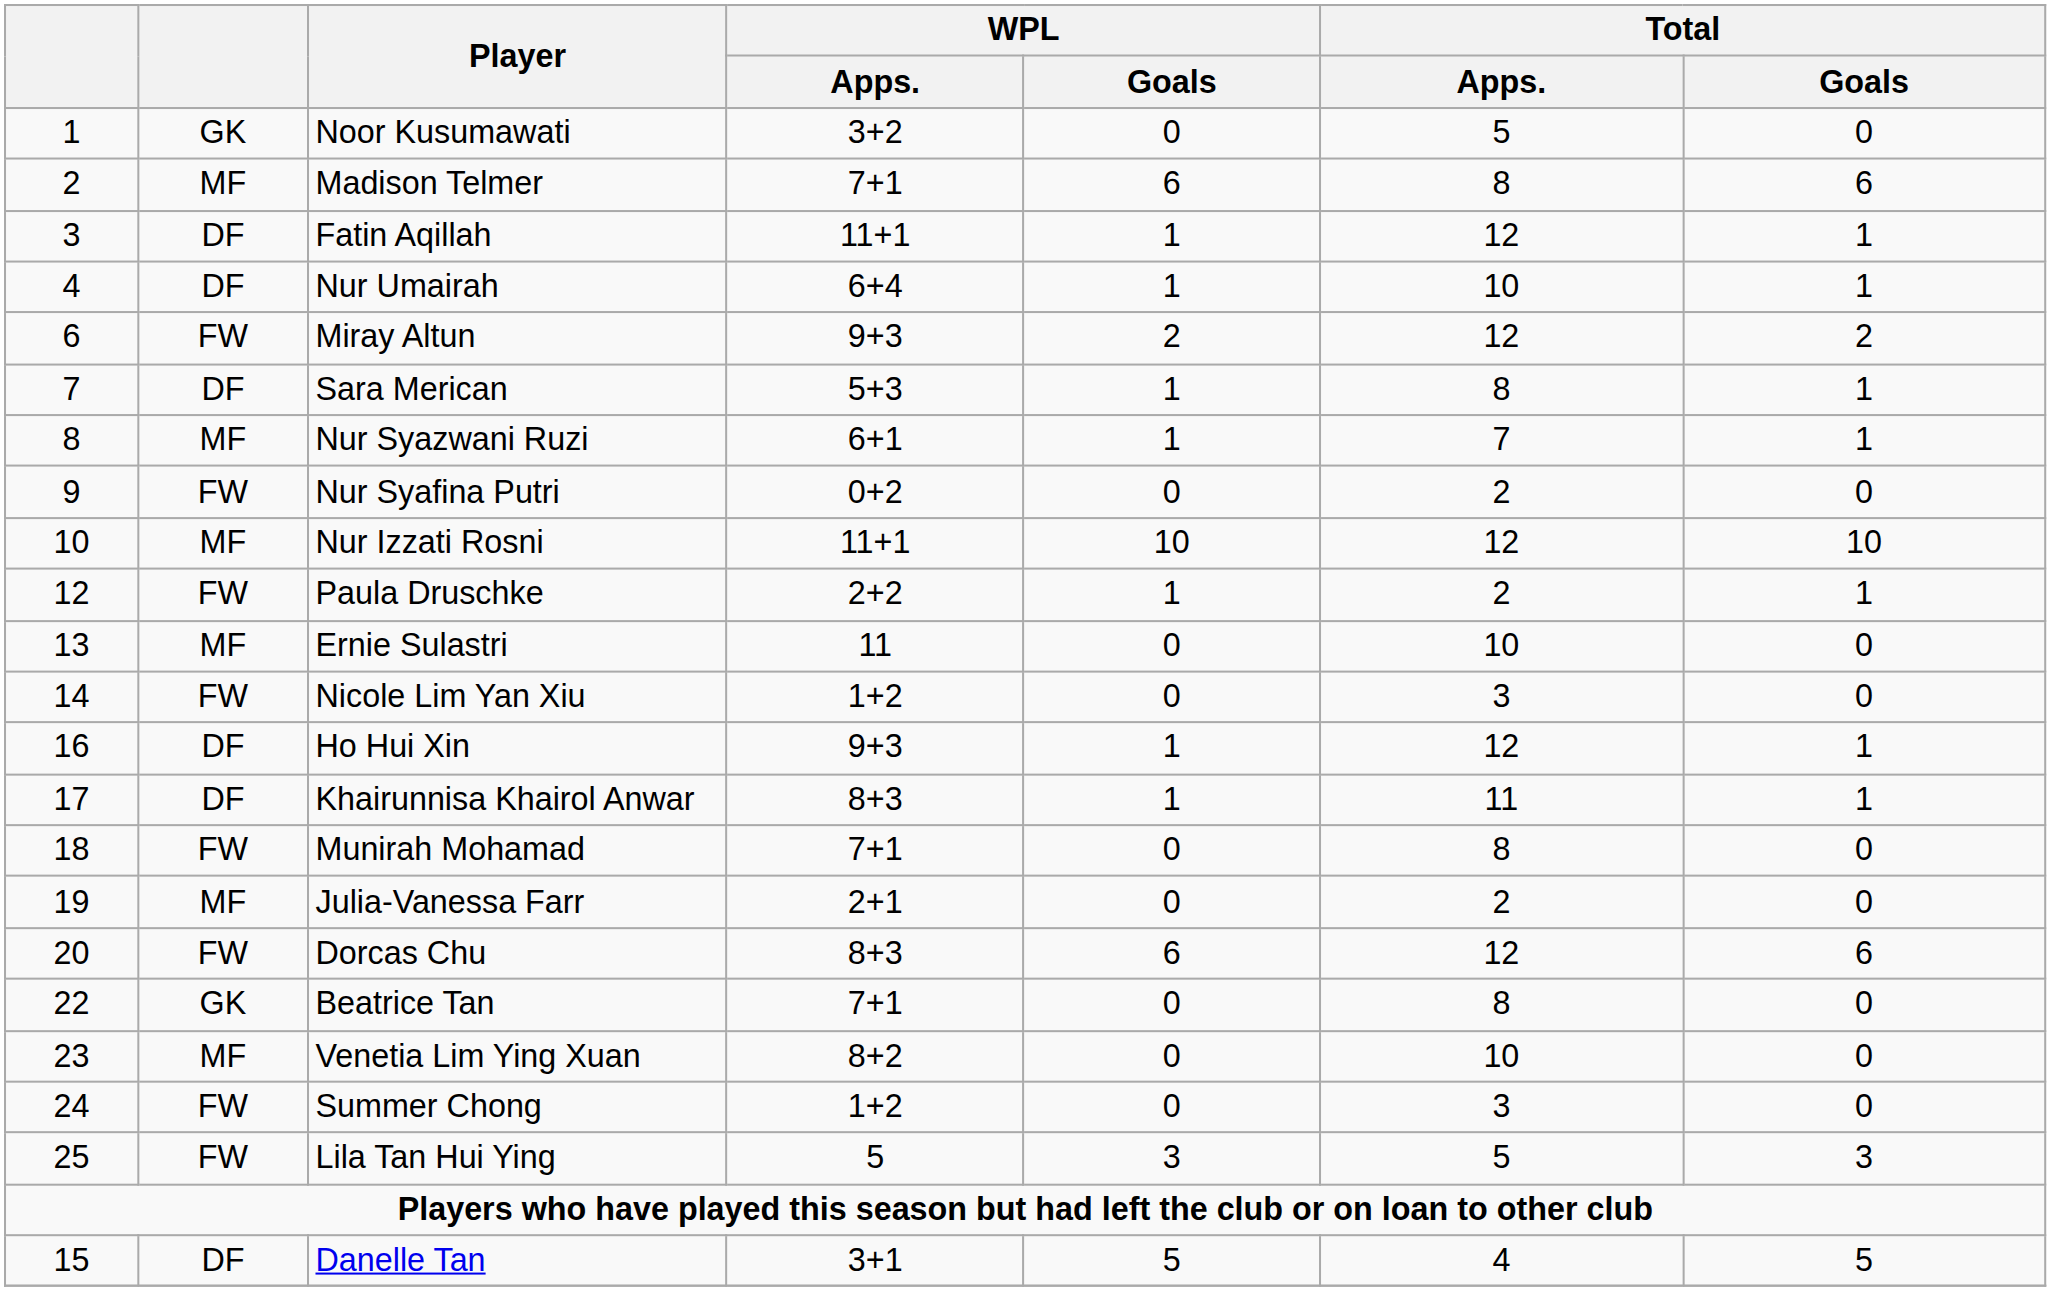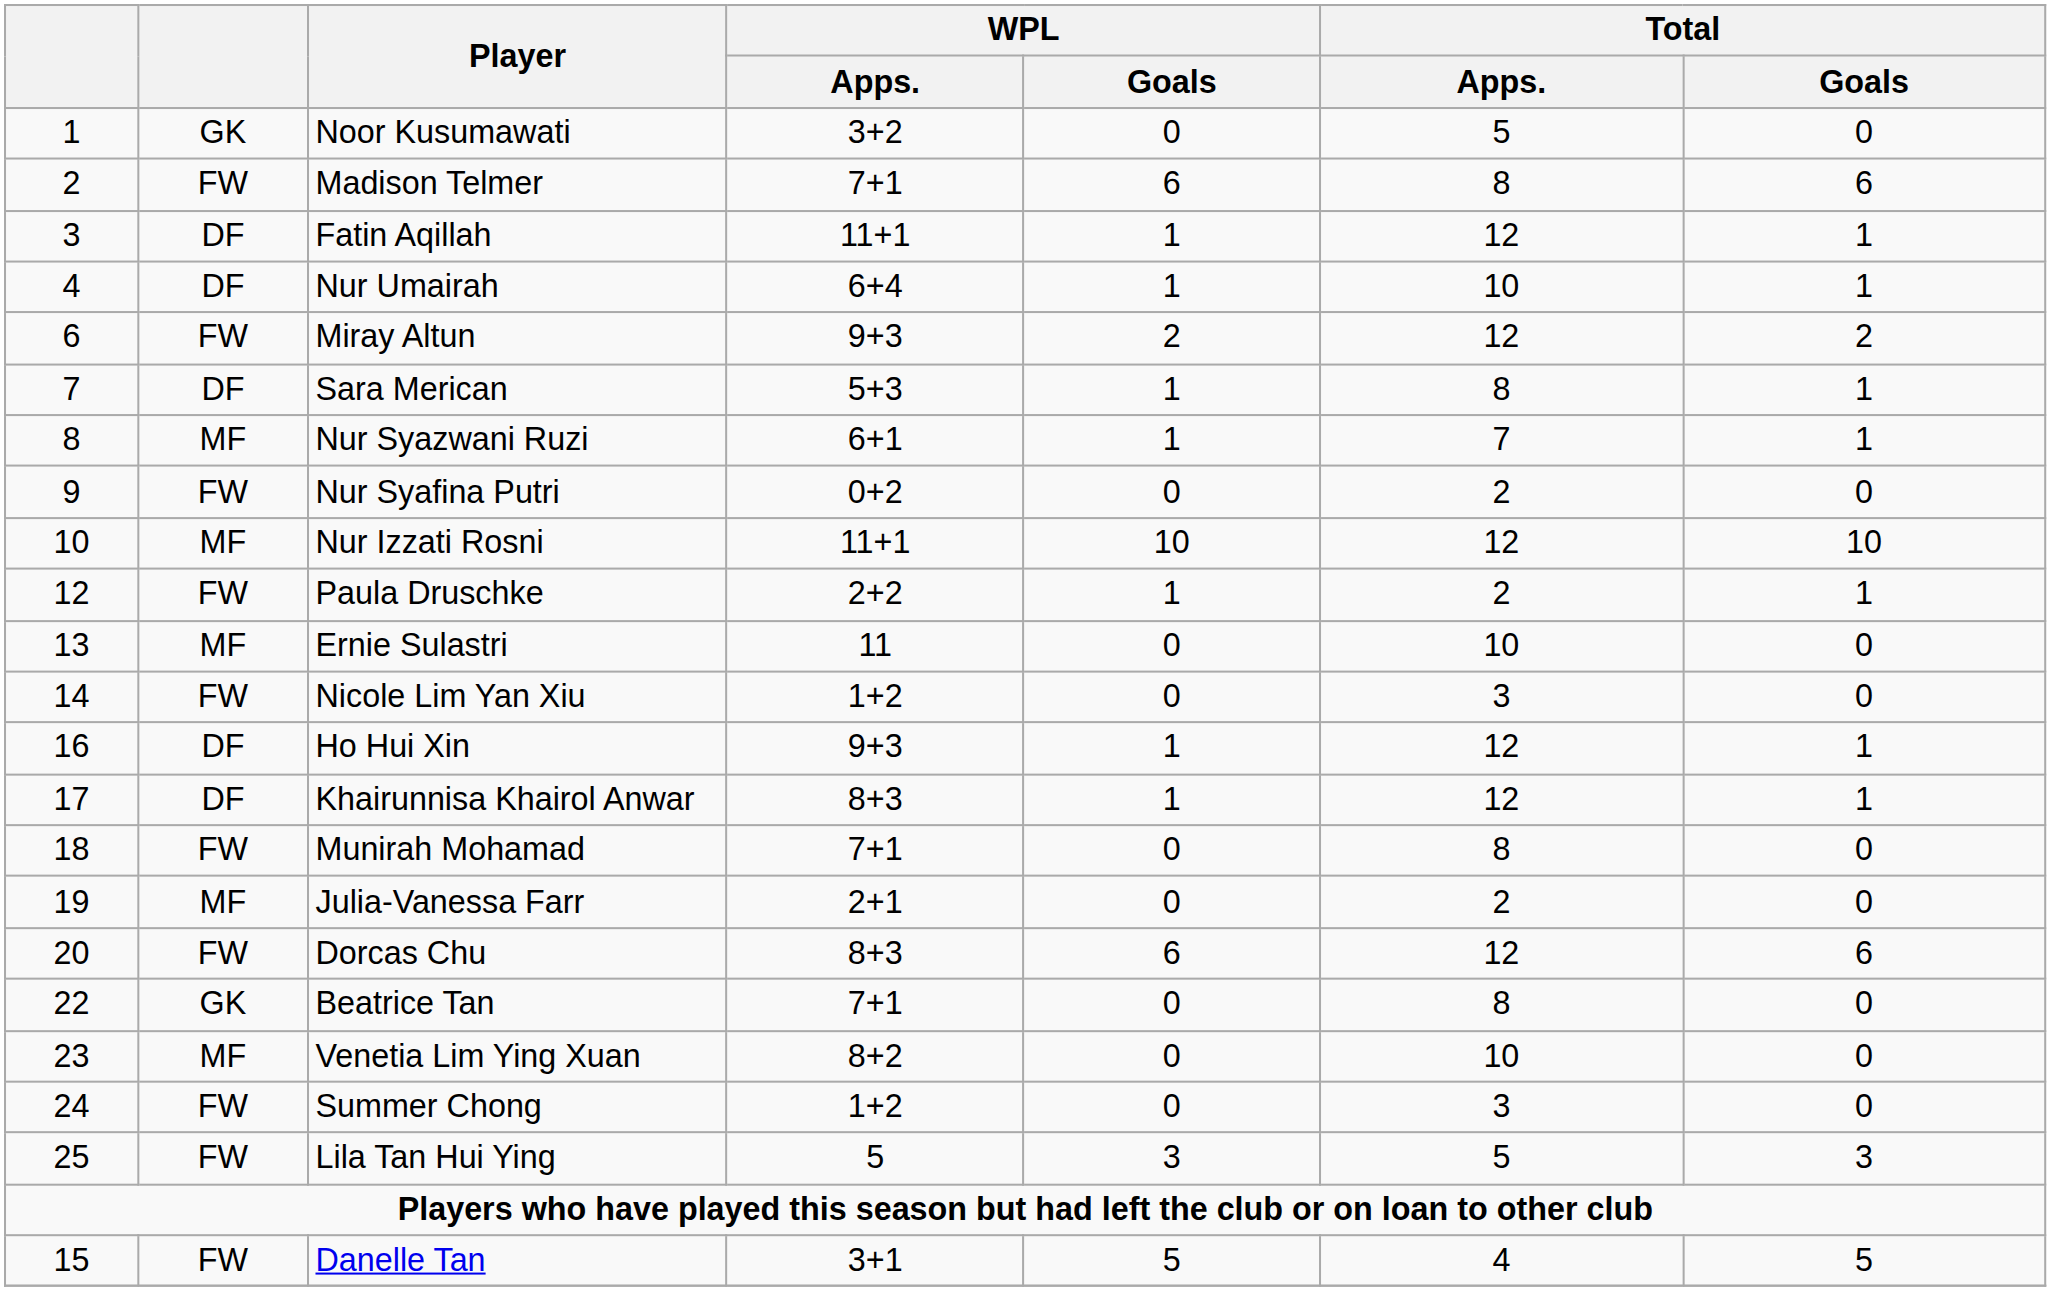Madison Telmer | column 2: MF -> FW
Khairunnisa Khairol Anwar | Total / Apps.: 11 -> 12
Danelle Tan | column 2: DF -> FW
